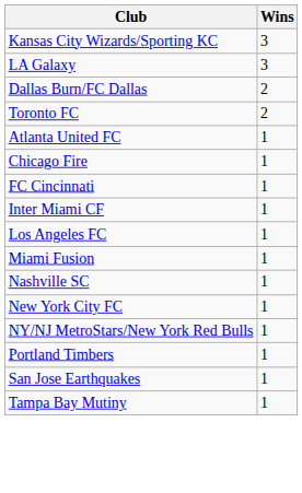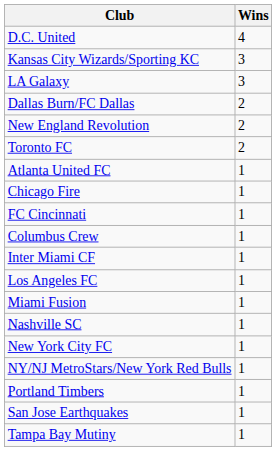+ row: D.C. United | 4
+ row: New England Revolution | 2
+ row: Columbus Crew | 1
